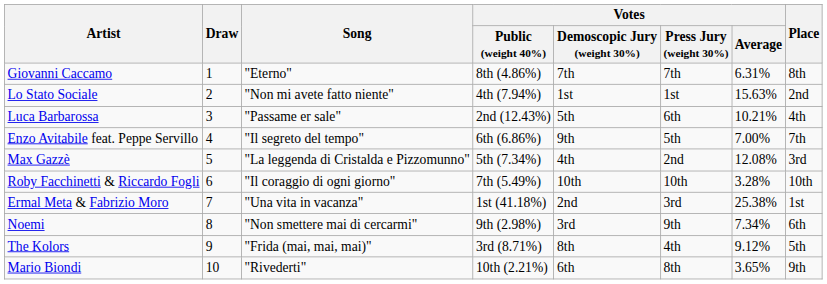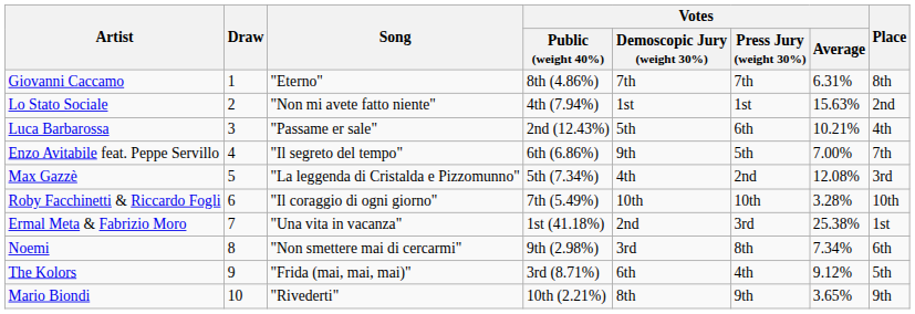Noemi | Votes / Press Jury (weight 30%): 9th -> 8th
The Kolors | Votes / Demoscopic Jury (weight 30%): 8th -> 6th
Mario Biondi | Votes / Demoscopic Jury (weight 30%): 6th -> 8th
Mario Biondi | Votes / Press Jury (weight 30%): 8th -> 9th
